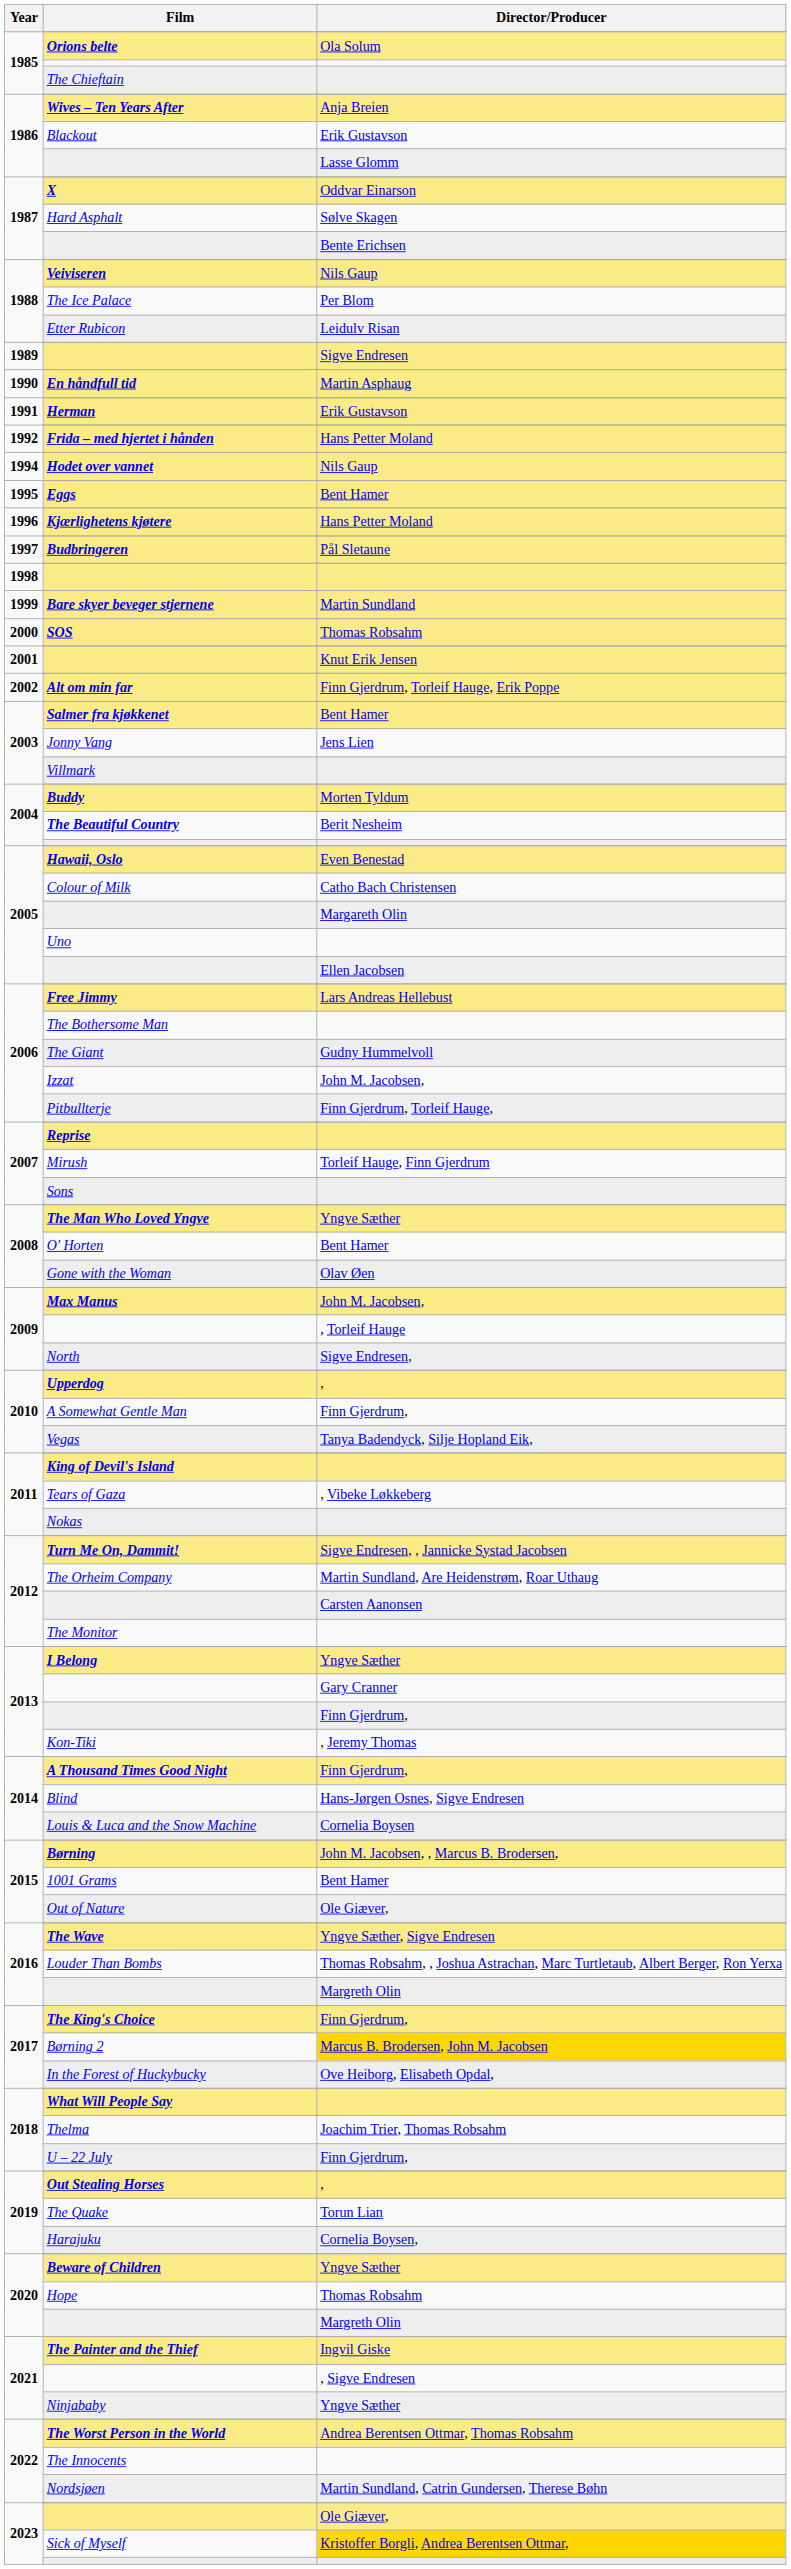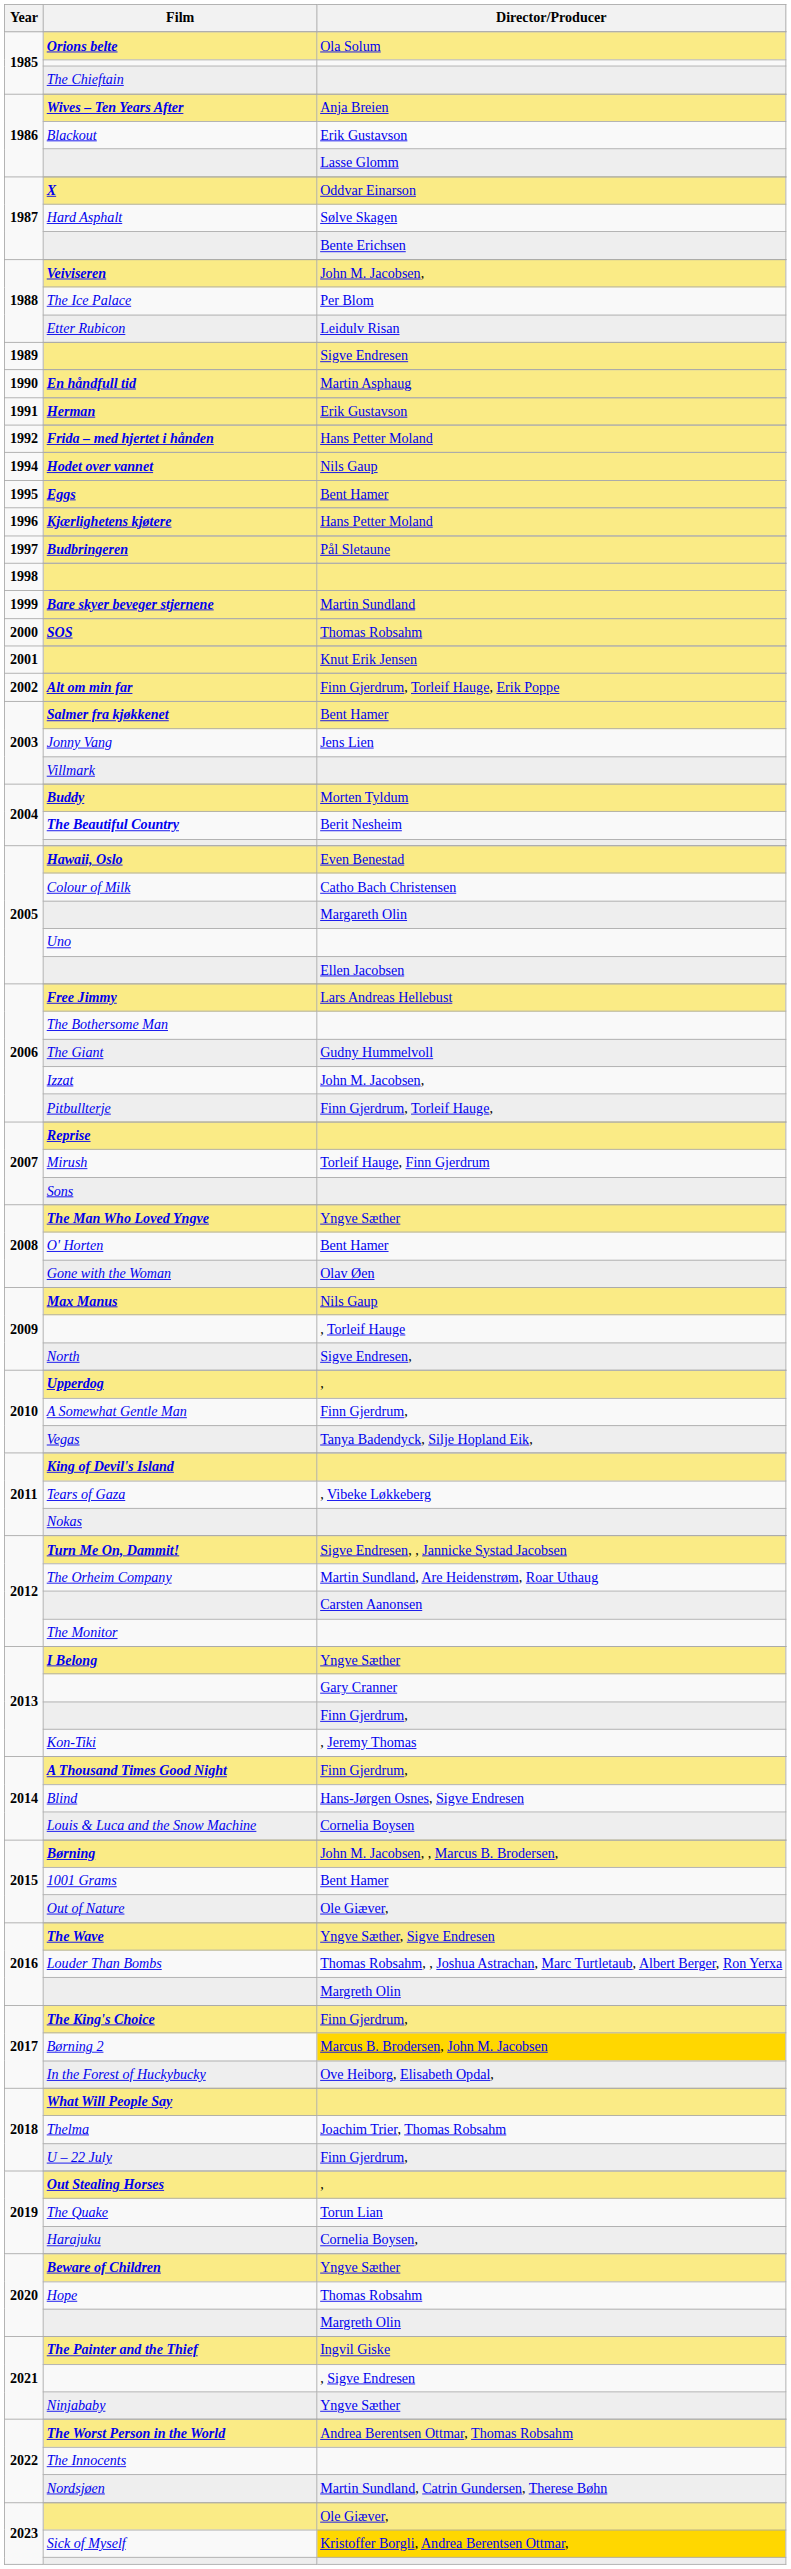Veiviseren | Director/Producer: Nils Gaup -> John M. Jacobsen,
Max Manus | Director/Producer: John M. Jacobsen, -> Nils Gaup
